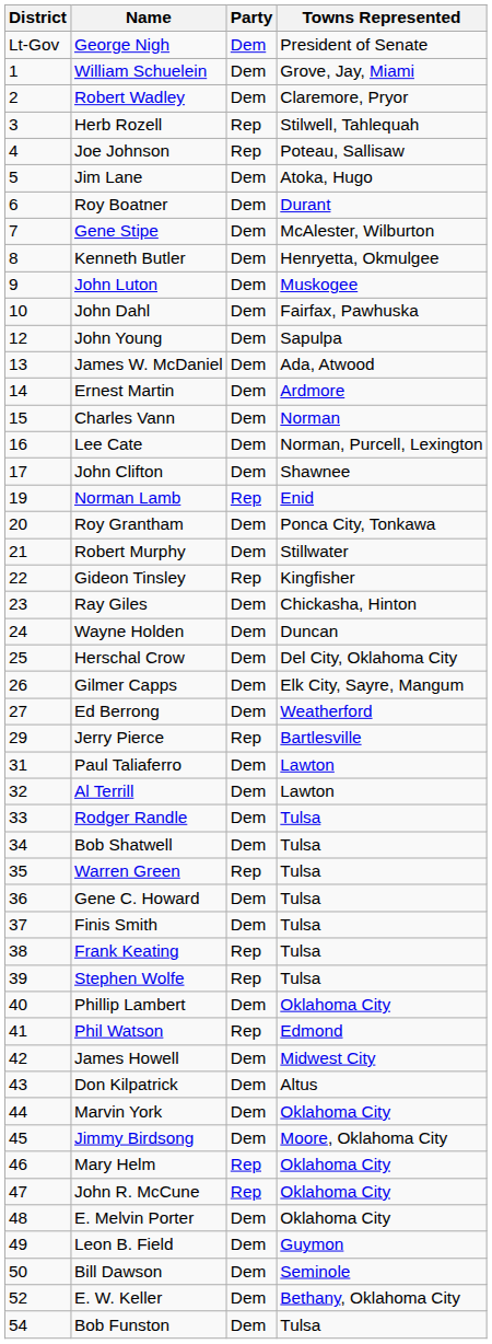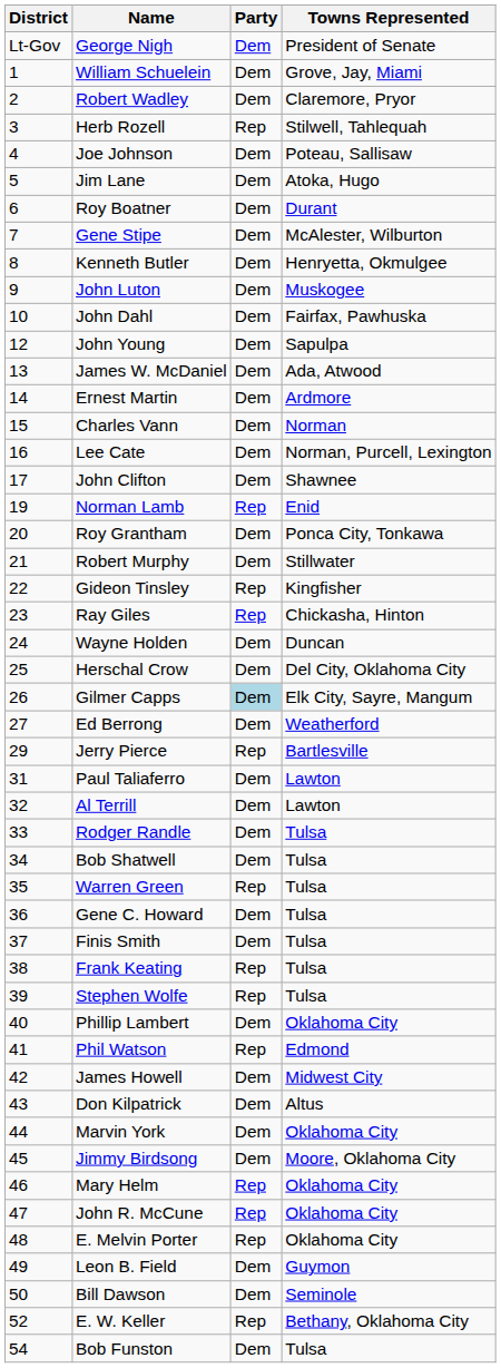Joe Johnson | Party: Rep -> Dem
Ray Giles | Party: Dem -> Rep
Gilmer Capps | Party: no background -> lightblue background
E. Melvin Porter | Party: Dem -> Rep
E. W. Keller | Party: Dem -> Rep
